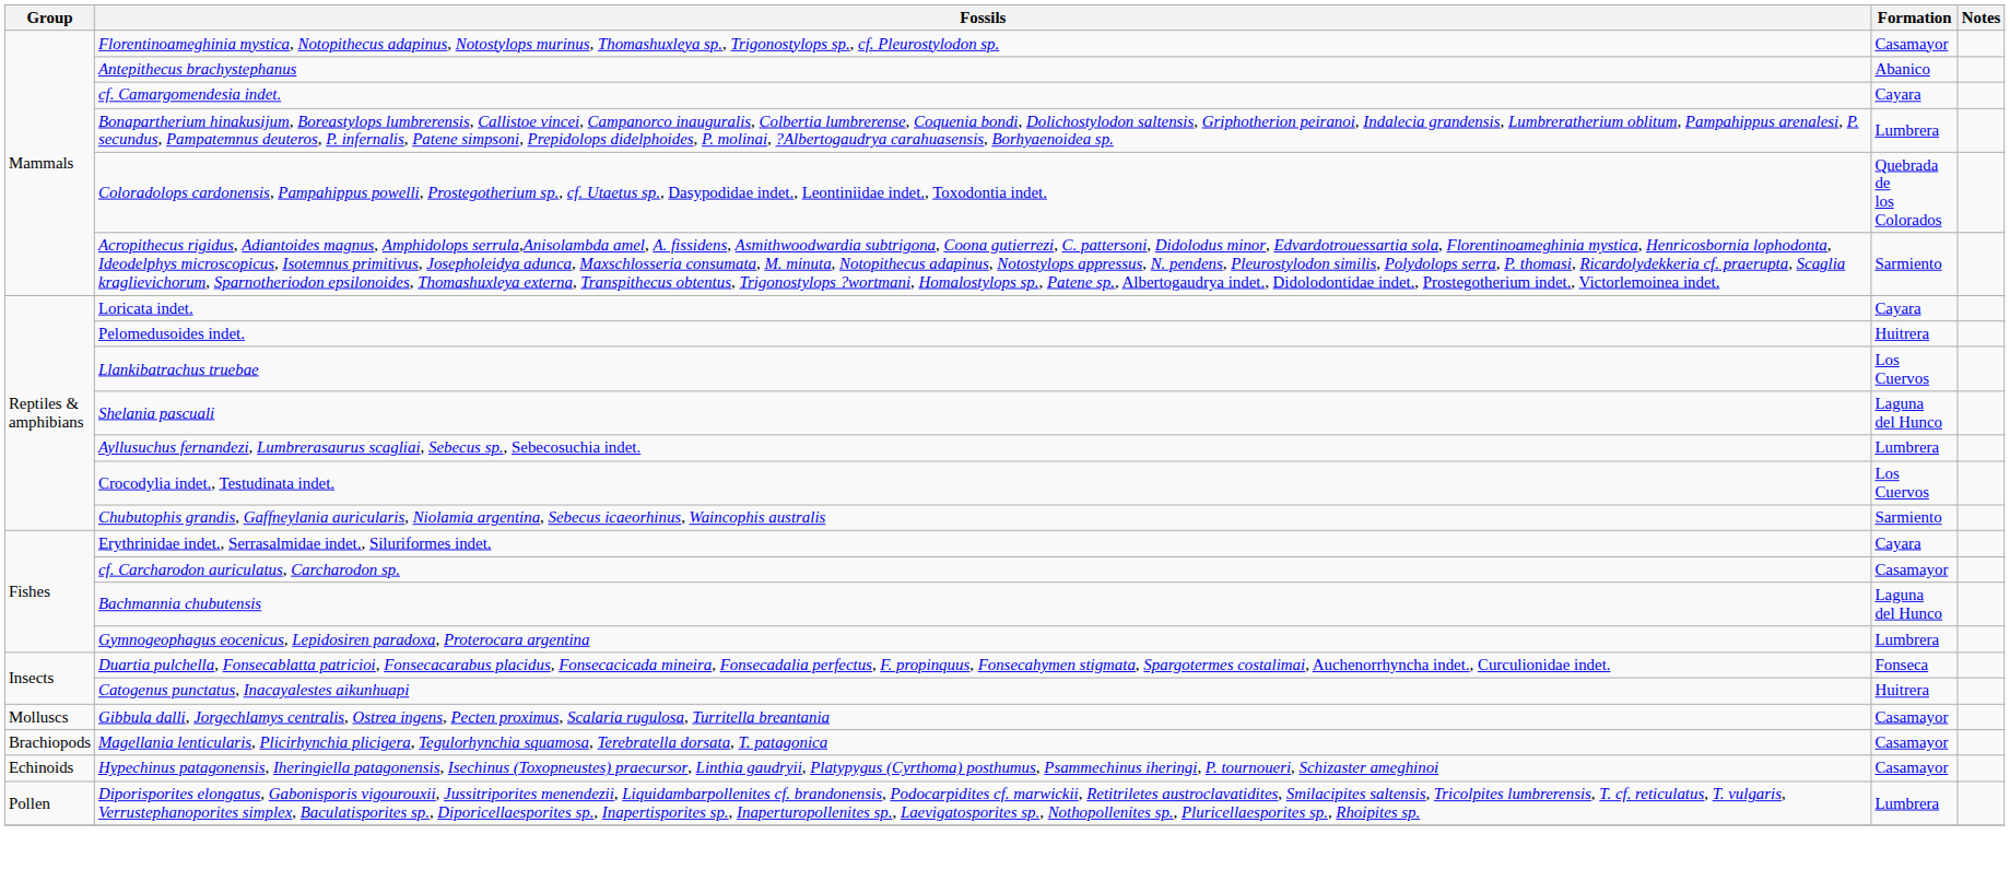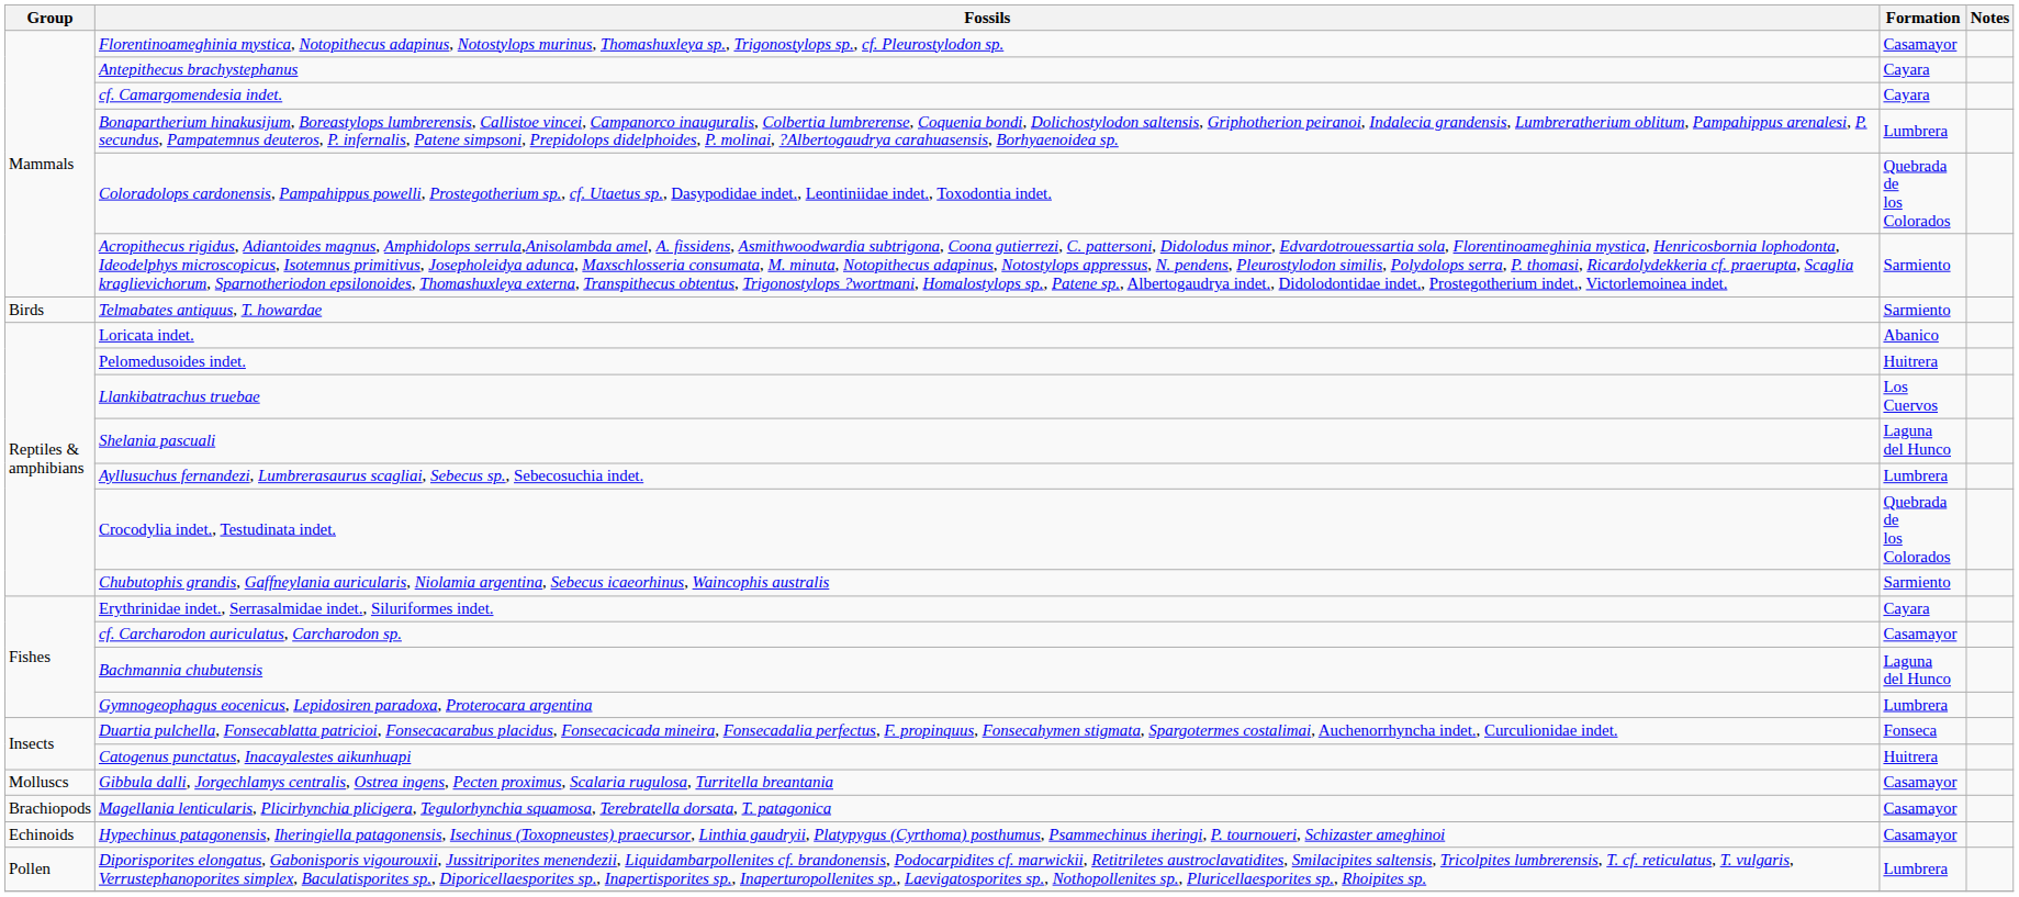Antepithecus brachystephanus | Formation: Abanico -> Cayara
+ row: Birds | Telmabates antiquus, T. howardae | Sarmiento
Loricata indet. | Formation: Cayara -> Abanico
Crocodylia indet., Testudinata indet. | Formation: Los Cuervos -> Quebrada de los Colorados
